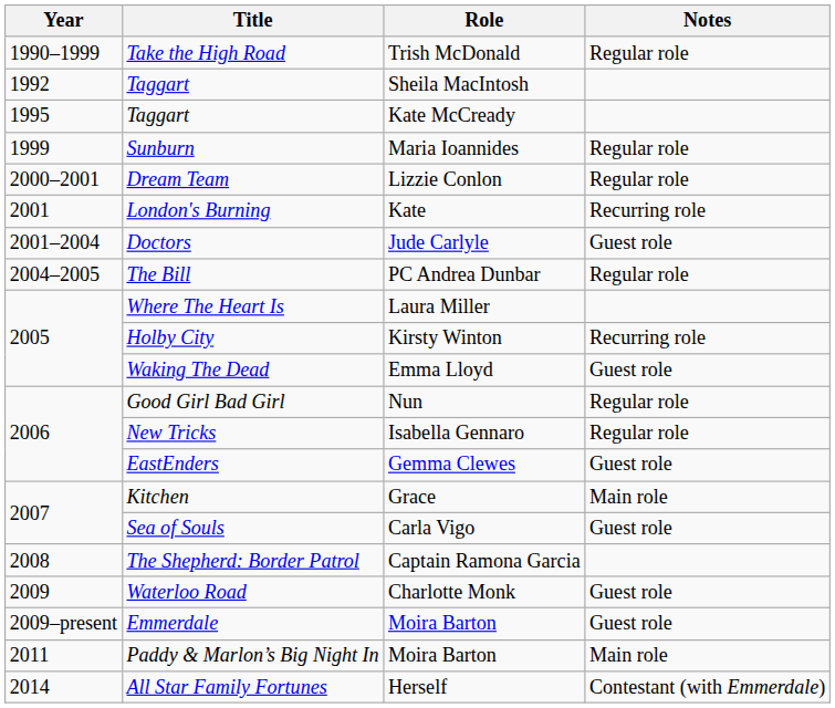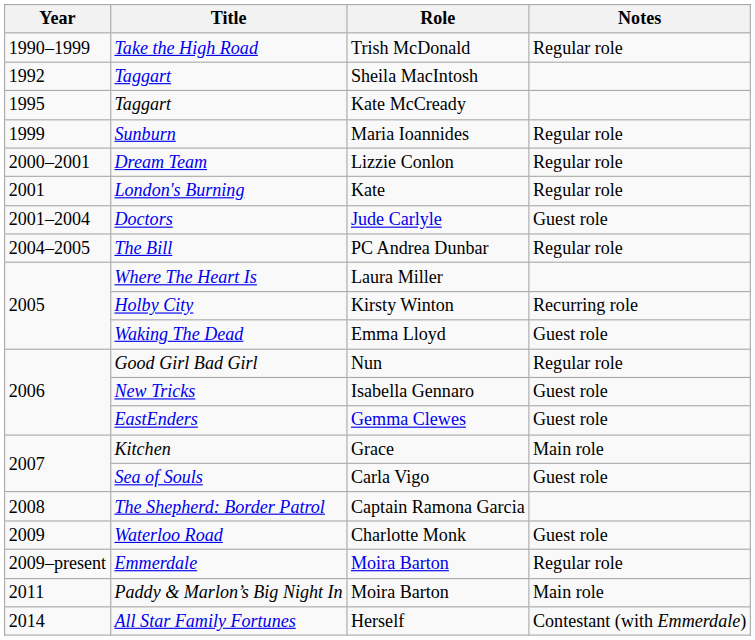London's Burning | Notes: Recurring role -> Regular role
New Tricks | Notes: Regular role -> Guest role
Emmerdale | Notes: Guest role -> Regular role
